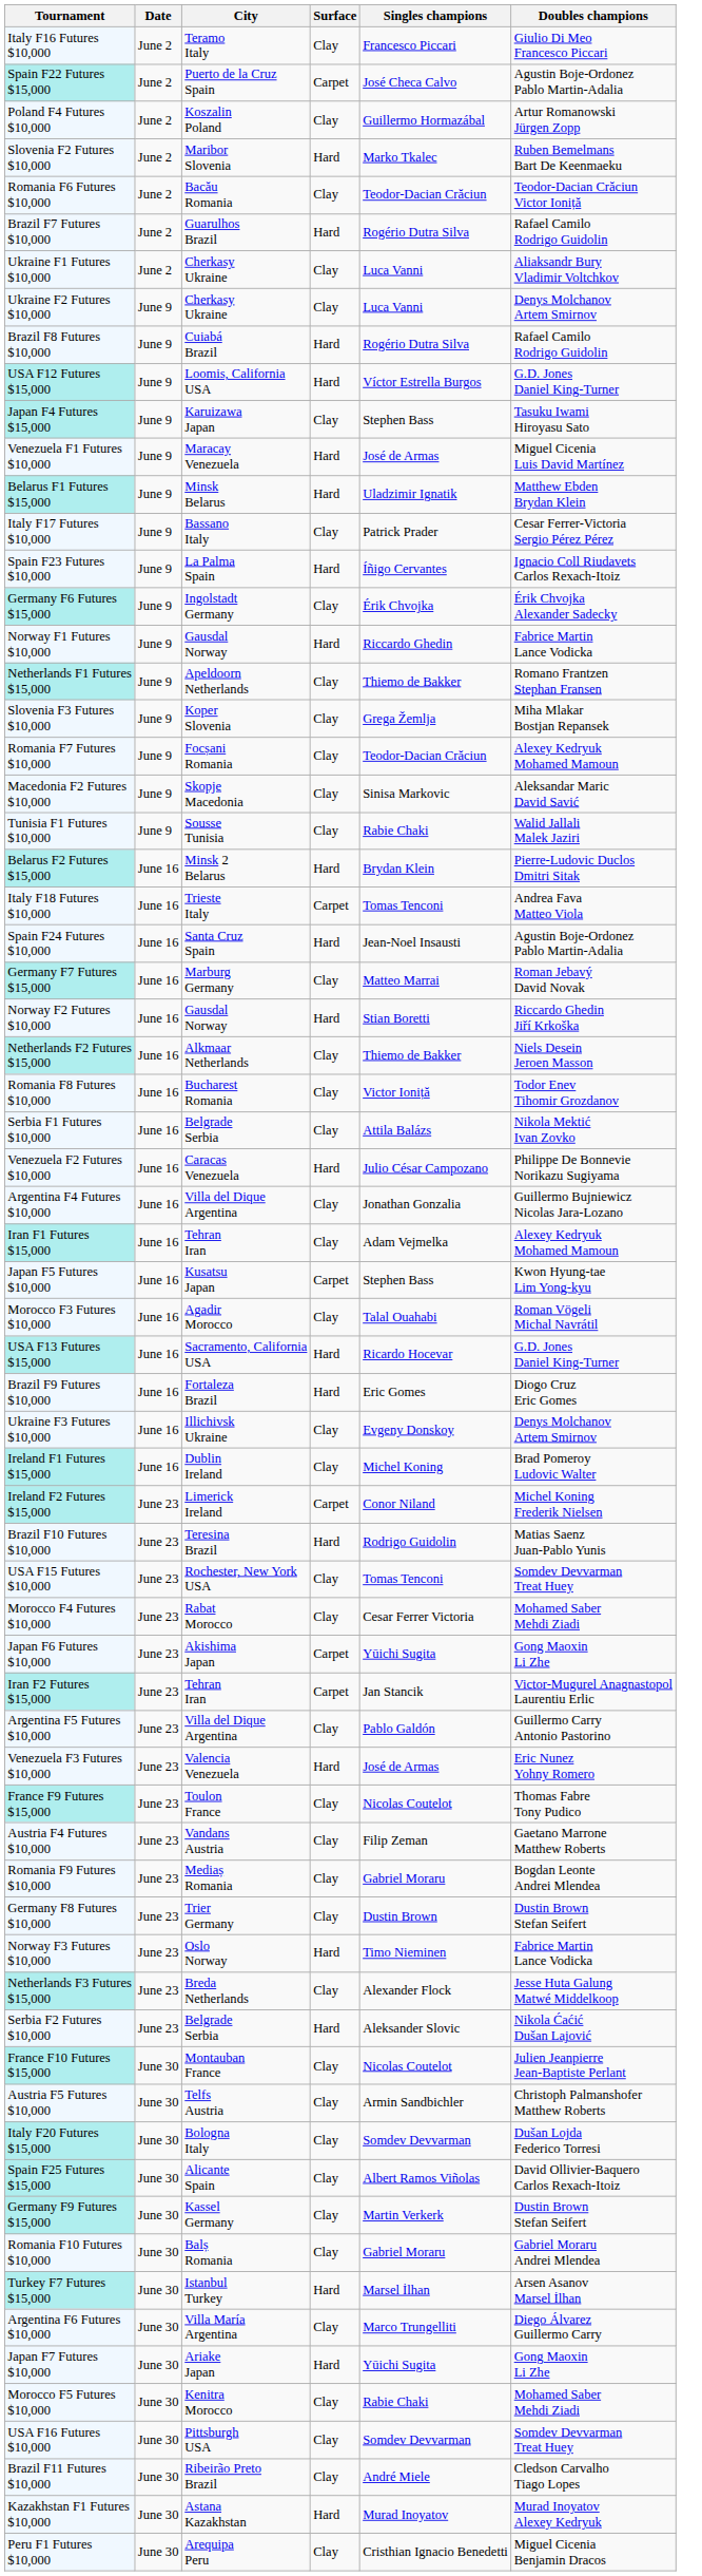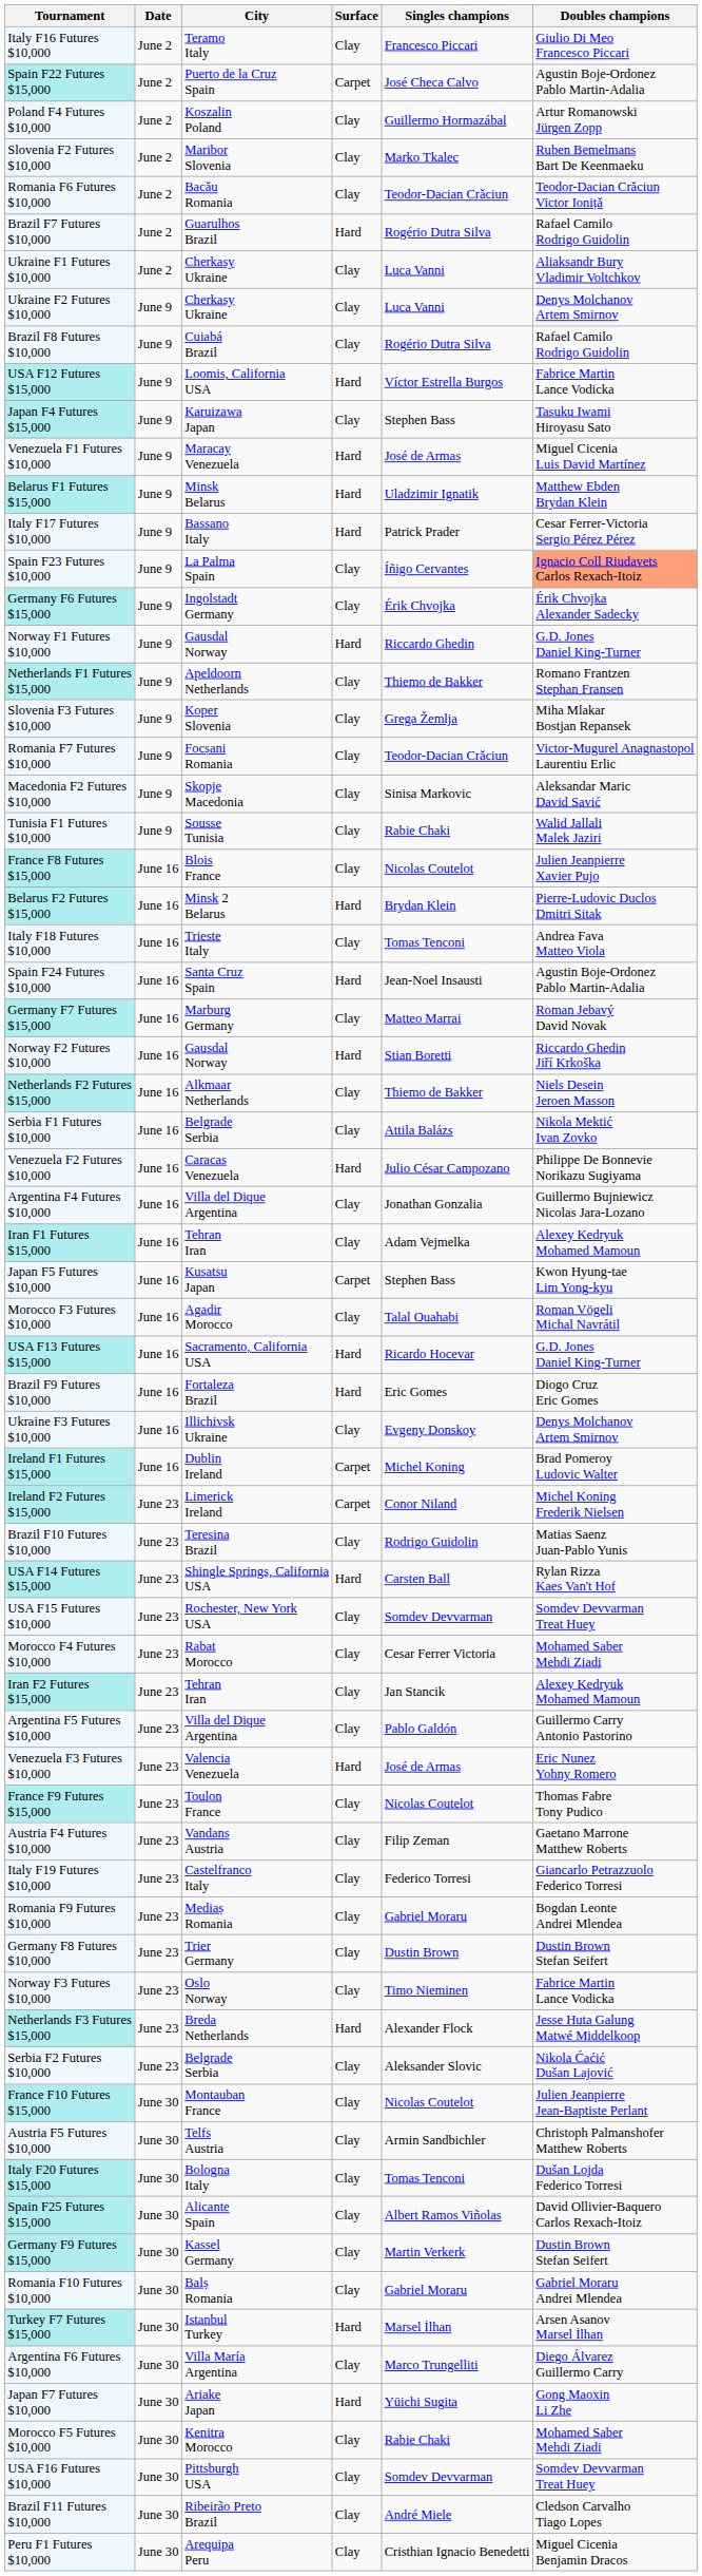Slovenia F2 Futures $10,000 | Surface: Hard -> Clay
Brazil F8 Futures $10,000 | Surface: Hard -> Clay
USA F12 Futures $15,000 | Doubles champions: G.D. Jones Daniel King-Turner -> Fabrice Martin Lance Vodicka
Italy F17 Futures $10,000 | Surface: Clay -> Hard
Spain F23 Futures $10,000 | Surface: Hard -> Clay
Spain F23 Futures $10,000 | Doubles champions: no background -> lightsalmon background
Norway F1 Futures $10,000 | Doubles champions: Fabrice Martin Lance Vodicka -> G.D. Jones Daniel King-Turner
Romania F7 Futures $10,000 | Doubles champions: Alexey Kedryuk Mohamed Mamoun -> Victor-Mugurel Anagnastopol Laurentiu Erlic
+ row: France F8 Futures $15,000 | June 16 | Blois France | Clay | Nicolas Coutelot | Julien Jeanpierre Xavier Pujo
Italy F18 Futures $10,000 | Surface: Carpet -> Clay
- row: Romania F8 Futures $10,000 | June 16 | Bucharest Romania | Clay | Victor Ioniță | Todor Enev Tihomir Grozdanov
Ireland F1 Futures $15,000 | Surface: Clay -> Carpet
Brazil F10 Futures $10,000 | Surface: Hard -> Clay
+ row: USA F14 Futures $15,000 | June 23 | Shingle Springs, California USA | Hard | Carsten Ball | Rylan Rizza Kaes Van't Hof
USA F15 Futures $10,000 | Singles champions: Tomas Tenconi -> Somdev Devvarman
- row: Japan F6 Futures $10,000 | June 23 | Akishima Japan | Carpet | Yūichi Sugita | Gong Maoxin Li Zhe
Iran F2 Futures $15,000 | Surface: Carpet -> Clay
Iran F2 Futures $15,000 | Doubles champions: Victor-Mugurel Anagnastopol Laurentiu Erlic -> Alexey Kedryuk Mohamed Mamoun
+ row: Italy F19 Futures $10,000 | June 23 | Castelfranco Italy | Clay | Federico Torresi | Giancarlo Petrazzuolo Federico Torresi
Norway F3 Futures $10,000 | Surface: Hard -> Clay
Netherlands F3 Futures $15,000 | Surface: Clay -> Hard
Serbia F2 Futures $10,000 | Surface: Hard -> Clay
Italy F20 Futures $15,000 | Singles champions: Somdev Devvarman -> Tomas Tenconi
- row: Kazakhstan F1 Futures $10,000 | June 30 | Astana Kazakhstan | Hard | Murad Inoyatov | Murad Inoyatov Alexey Kedryuk
